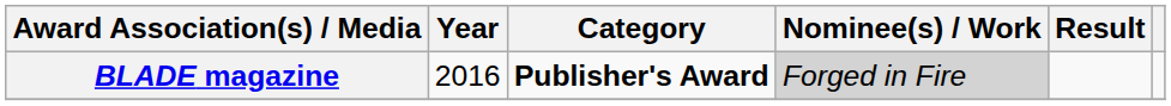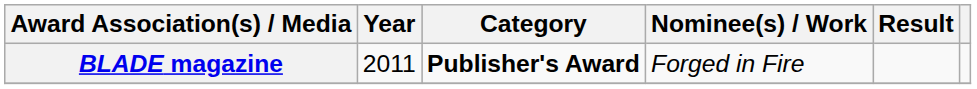BLADE magazine | Year: 2016 -> 2011
BLADE magazine | Nominee(s) / Work: lightgrey background -> no background
